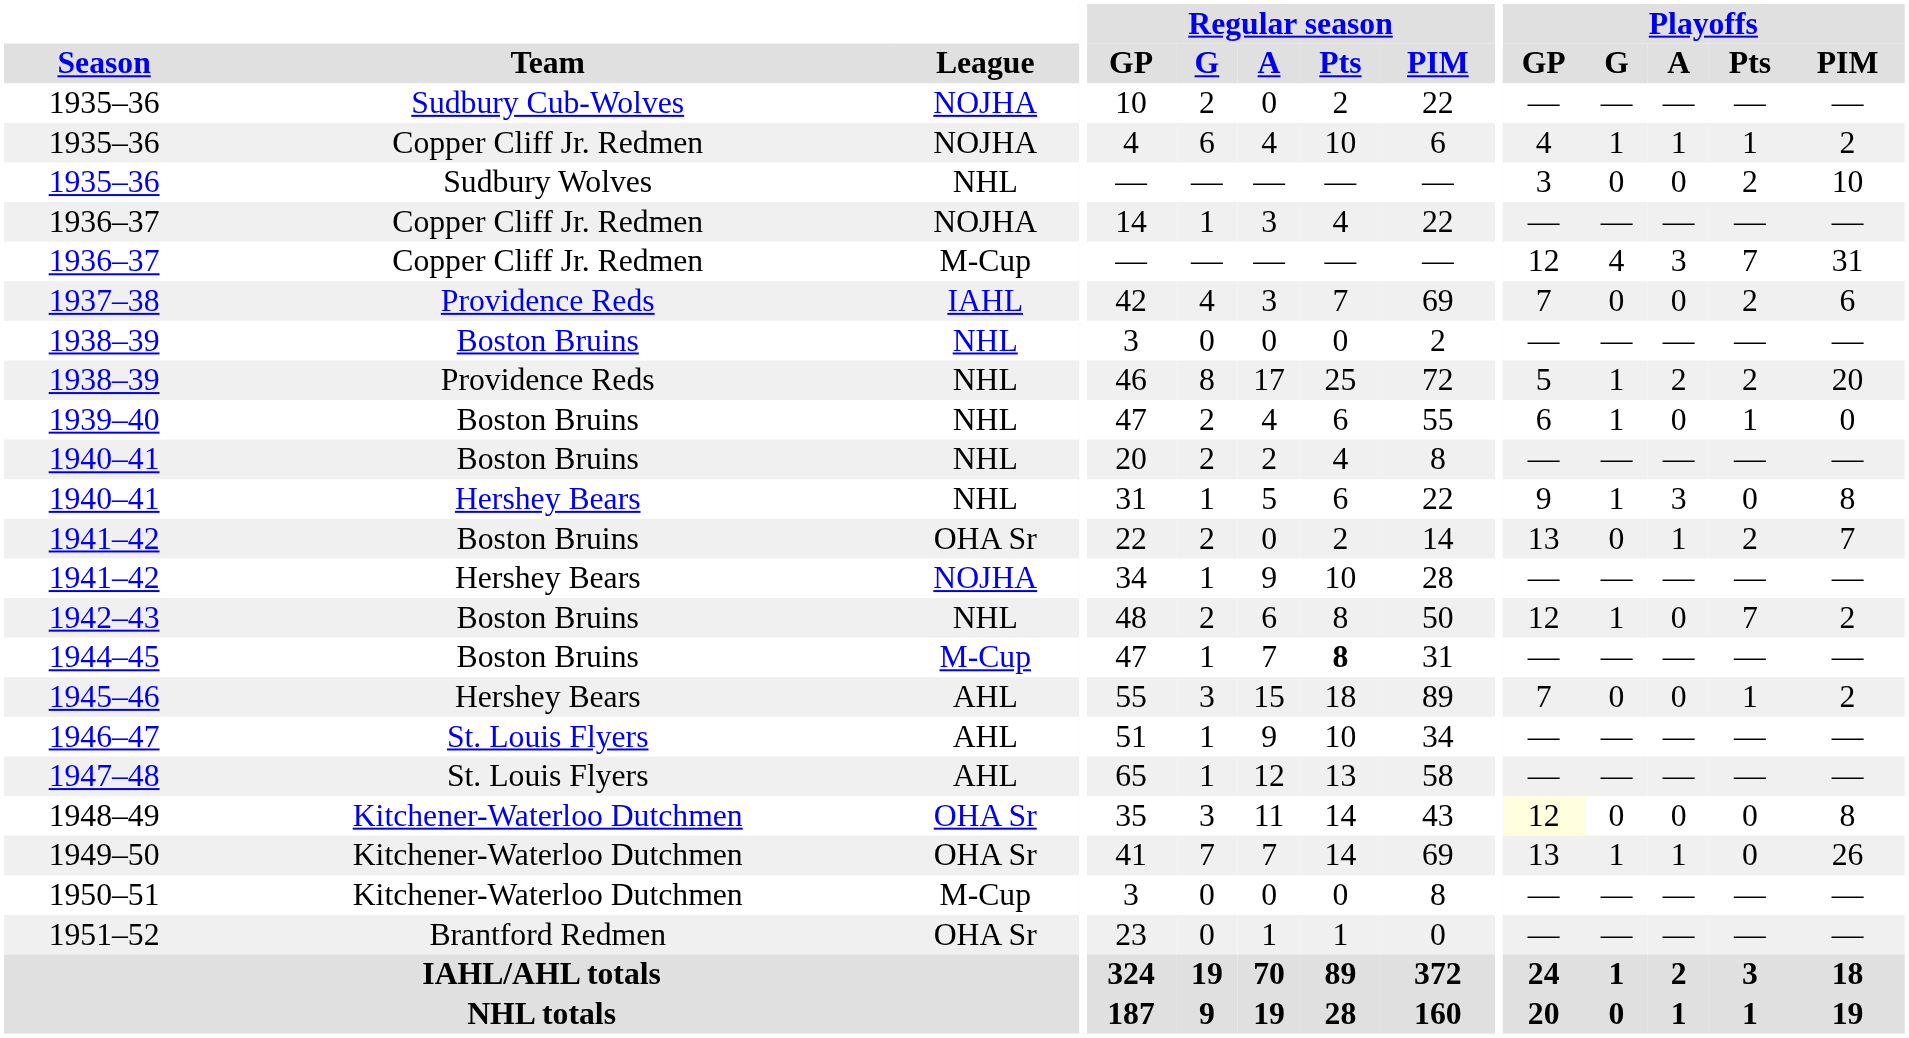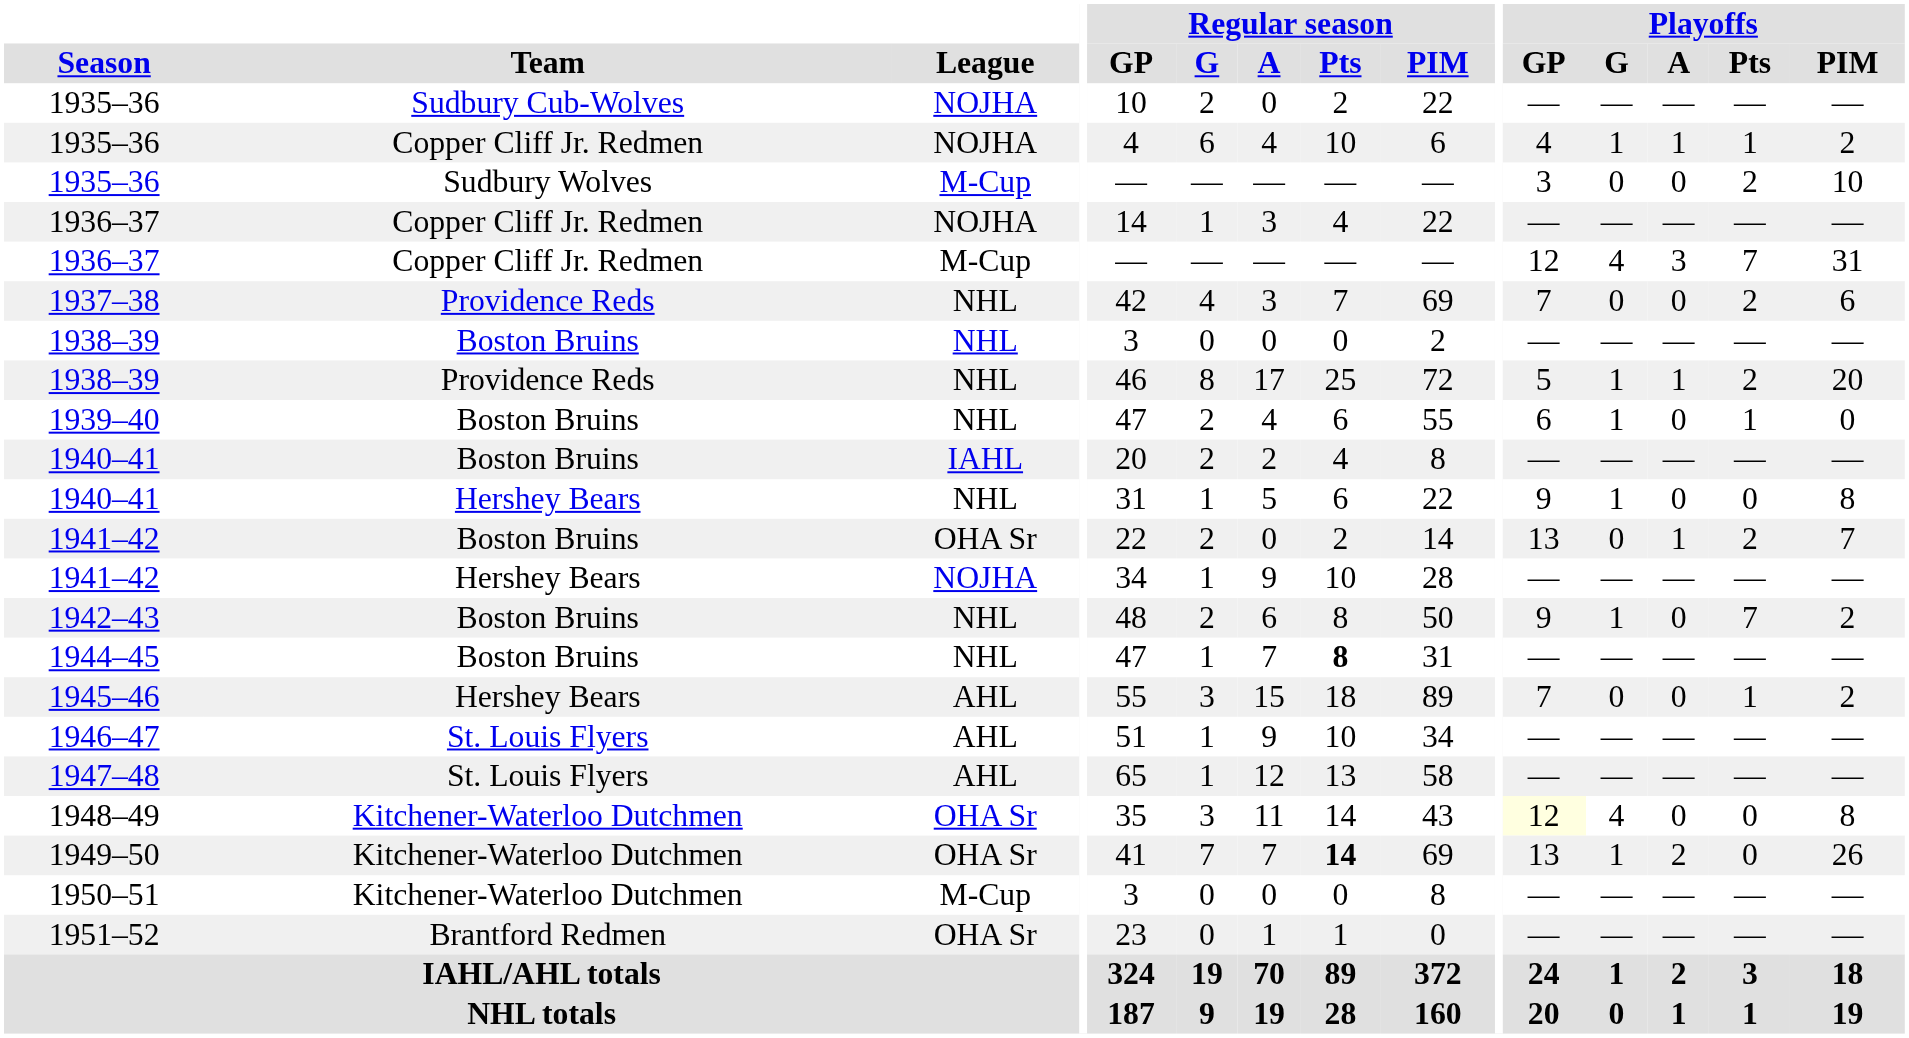1935–36 / Sudbury Wolves | League: NHL -> M-Cup
1937–38 | League: IAHL -> NHL
1938–39 / Providence Reds | Playoffs / A: 2 -> 1
1940–41 / Boston Bruins | League: NHL -> IAHL
1940–41 / Hershey Bears | Playoffs / A: 3 -> 0
1942–43 | Playoffs / GP: 12 -> 9
1944–45 | League: M-Cup -> NHL
1948–49 | Playoffs / G: 0 -> 4
1949–50 | Regular season / Pts: normal -> bold
1949–50 | Playoffs / A: 1 -> 2
